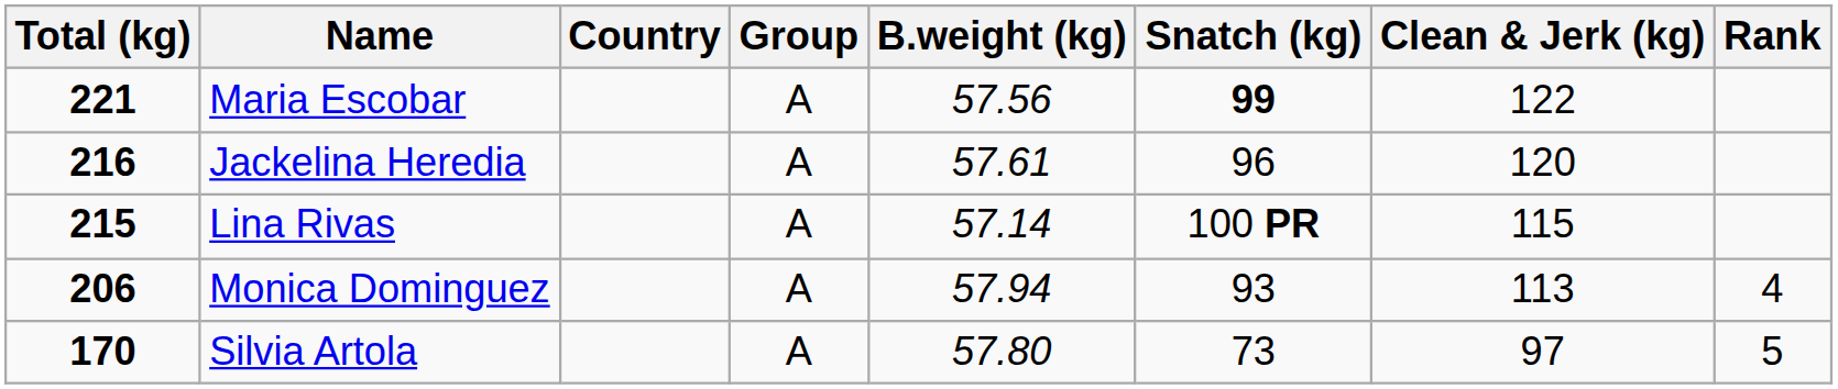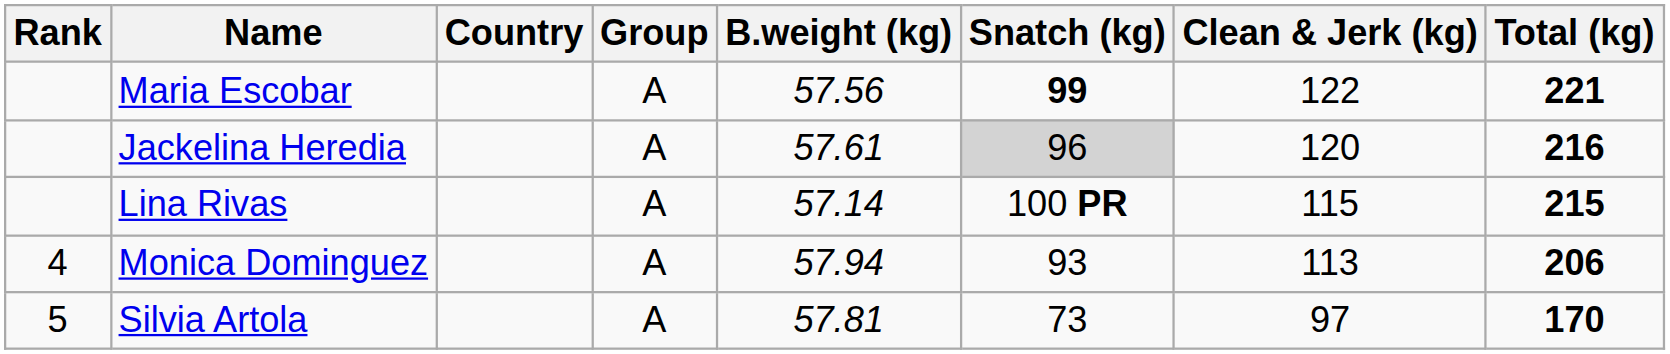columns swapped: Rank <-> Total (kg)
Jackelina Heredia | Snatch (kg): no background -> lightgrey background
Silvia Artola | B.weight (kg): 57.80 -> 57.81
